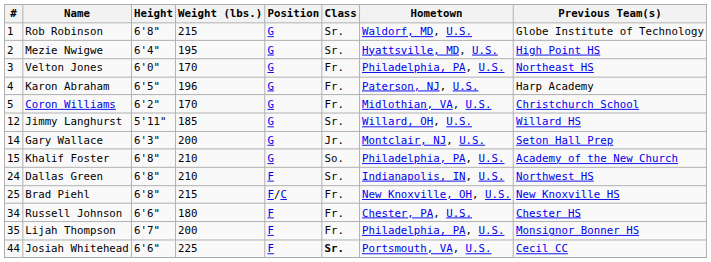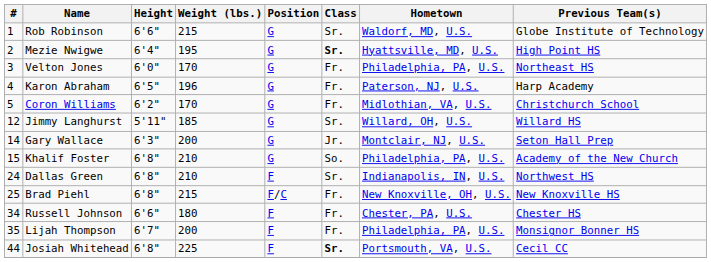Rob Robinson | Height: 6'8" -> 6'6"
Mezie Nwigwe | Class: normal -> bold
Josiah Whitehead | Height: 6'6" -> 6'8"
